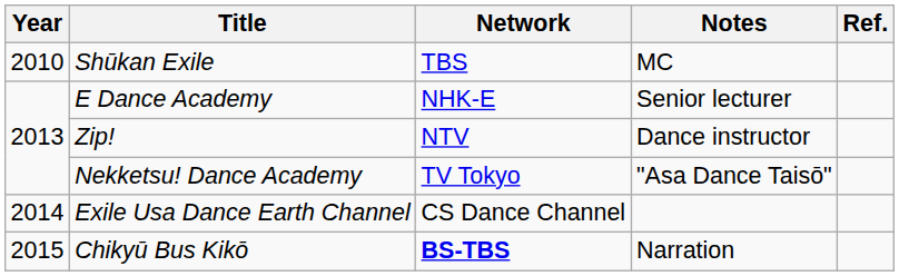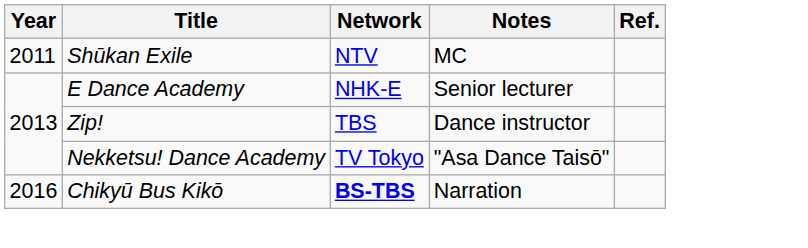Shūkan Exile | Year: 2010 -> 2011
Shūkan Exile | Network: TBS -> NTV
Zip! | Network: NTV -> TBS
- row: 2014 | Exile Usa Dance Earth Channel | CS Dance Channel
Chikyū Bus Kikō | Year: 2015 -> 2016
